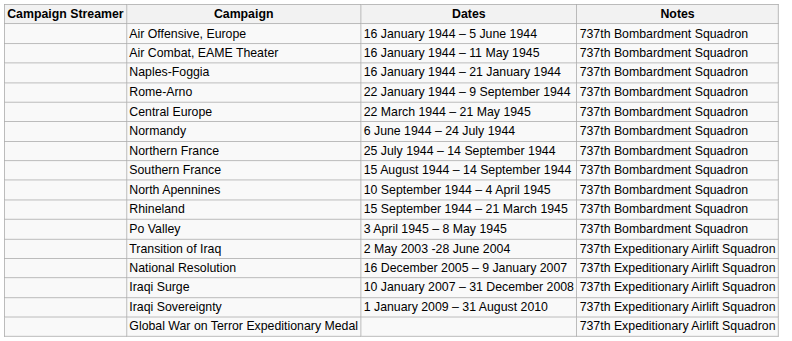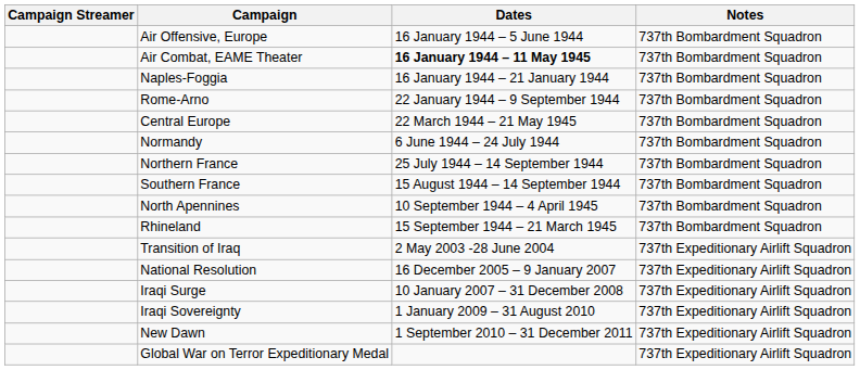Air Combat, EAME Theater | Dates: normal -> bold
- row: Po Valley | 3 April 1945 – 8 May 1945 | 737th Bombardment Squadron
+ row: New Dawn | 1 September 2010 – 31 December 2011 | 737th Expeditionary Airlift Squadron
